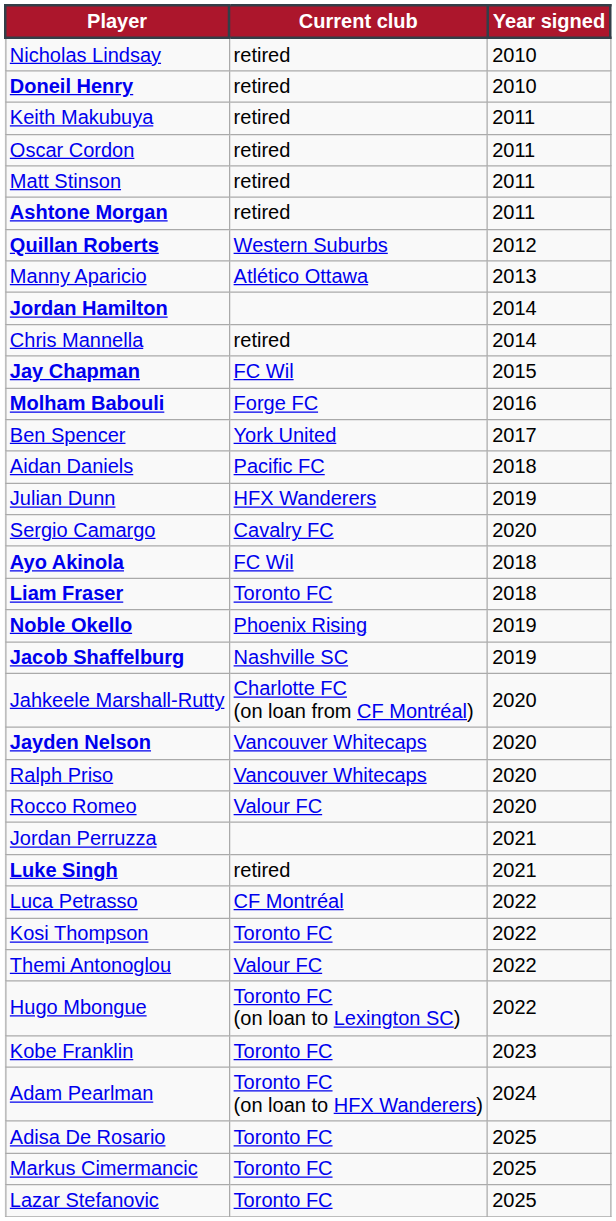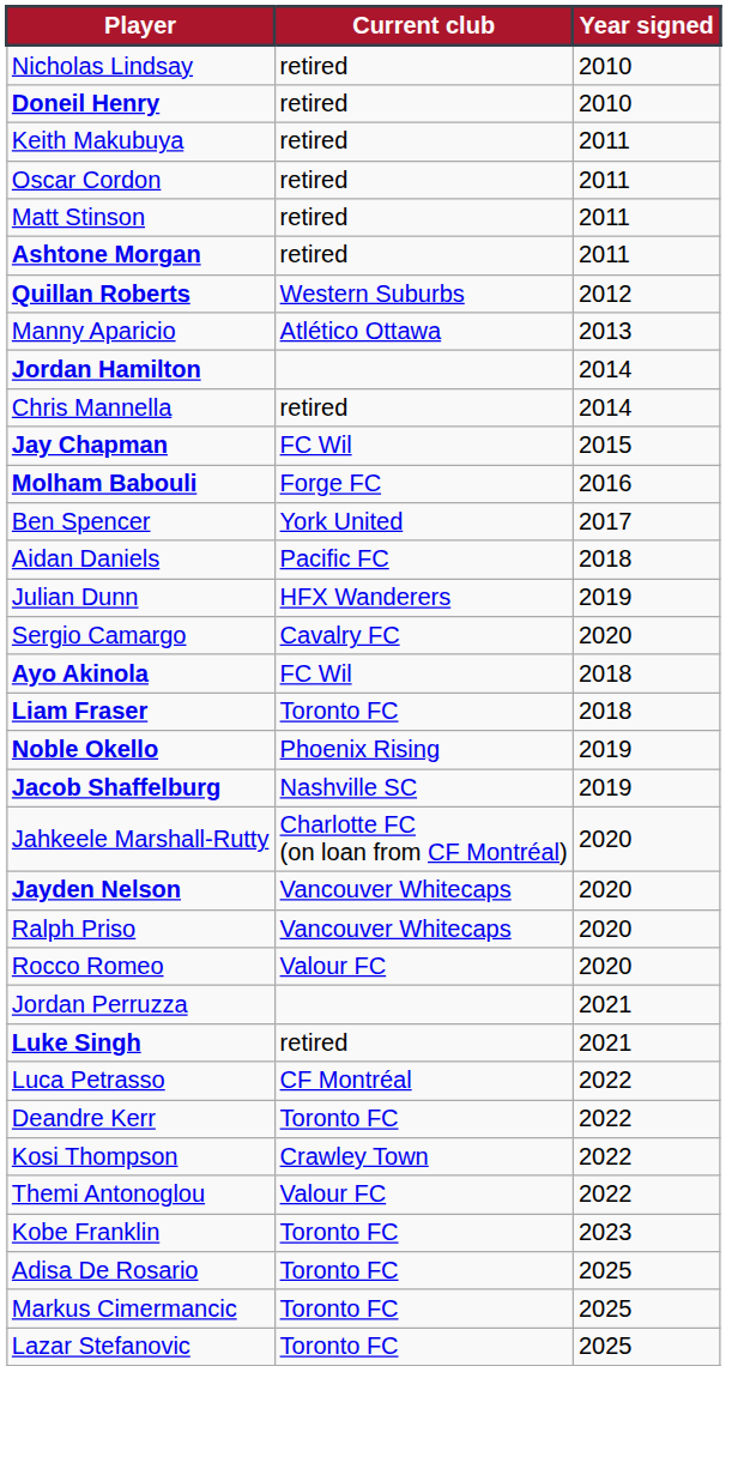+ row: Deandre Kerr | Toronto FC | 2022
Kosi Thompson | Current club: Toronto FC -> Crawley Town
- row: Hugo Mbongue | Toronto FC (on loan to Lexington SC) | 2022
- row: Adam Pearlman | Toronto FC (on loan to HFX Wanderers) | 2024
